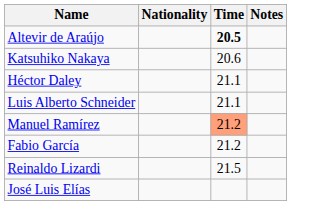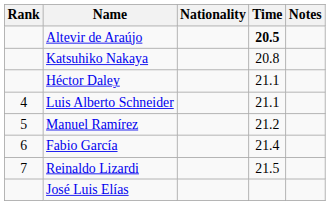+ column: Rank | 4 | 5 | 6 | 7
Katsuhiko Nakaya | Time: 20.6 -> 20.8
Manuel Ramírez | Time: lightsalmon background -> no background
Fabio García | Time: 21.2 -> 21.4
